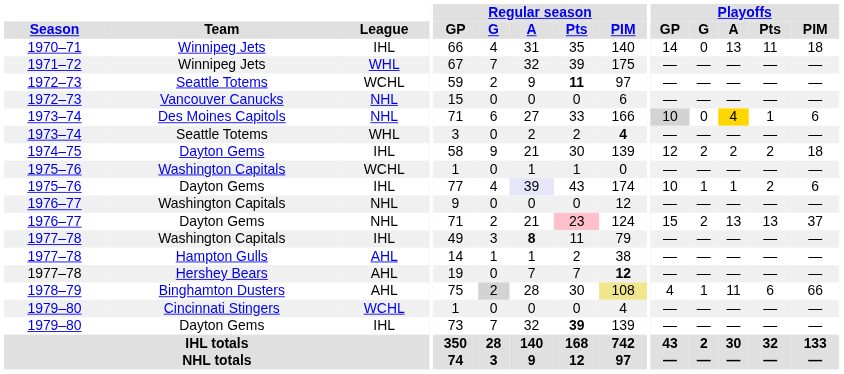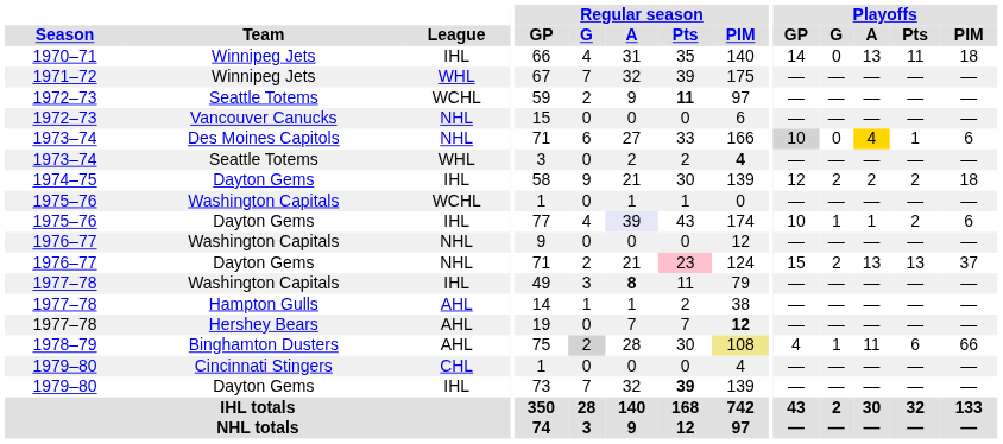1979–80 / Cincinnati Stingers | League: WCHL -> CHL
